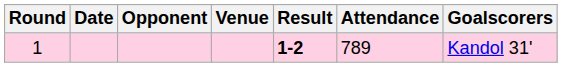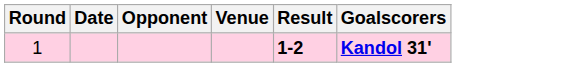- column: Attendance | 789
1 | Goalscorers: normal -> bold
